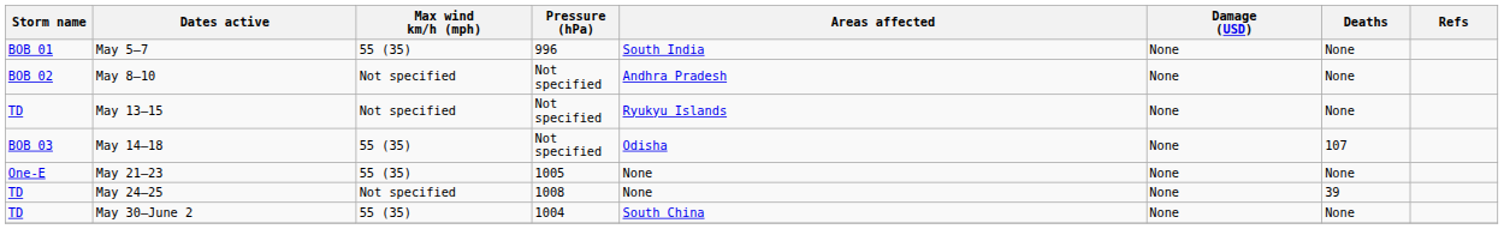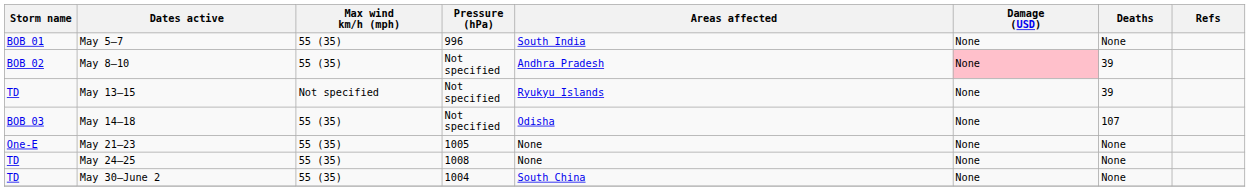May 8–10 | Max wind km/h (mph): Not specified -> 55 (35)
May 8–10 | Damage (USD): no background -> pink background
May 8–10 | Deaths: None -> 39
May 13–15 | Deaths: None -> 39
May 24–25 | Max wind km/h (mph): Not specified -> 55 (35)
May 24–25 | Deaths: 39 -> None
